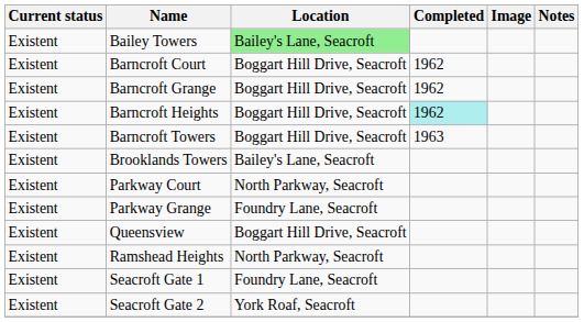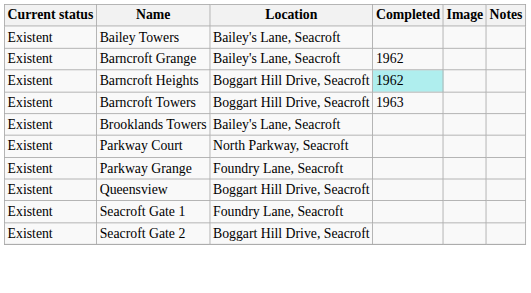Bailey Towers | Location: lightgreen background -> no background
- row: Existent | Barncroft Court | Boggart Hill Drive, Seacroft | 1962
Barncroft Grange | Location: Boggart Hill Drive, Seacroft -> Bailey's Lane, Seacroft
- row: Existent | Ramshead Heights | North Parkway, Seacroft
Seacroft Gate 2 | Location: York Roaf, Seacroft -> Boggart Hill Drive, Seacroft
